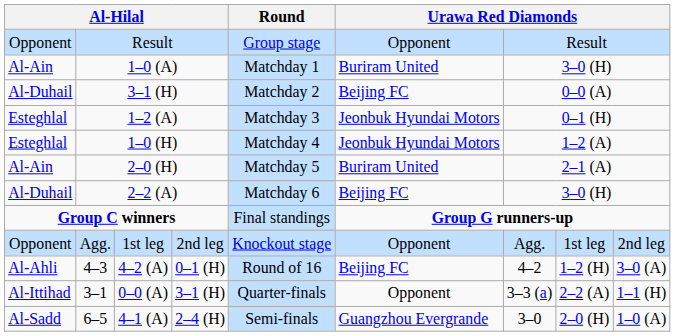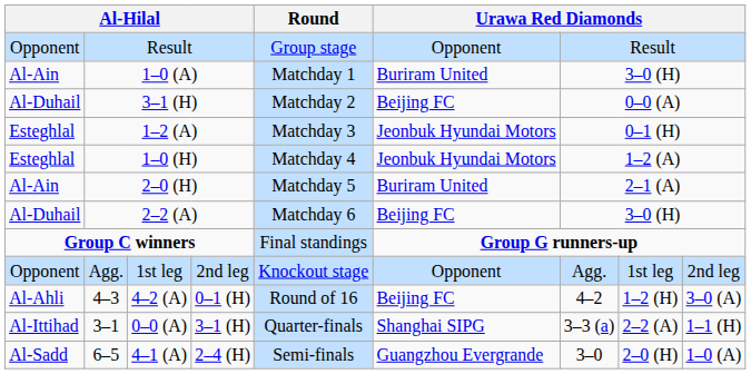3–1 | column 6: Opponent -> Shanghai SIPG
